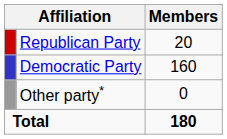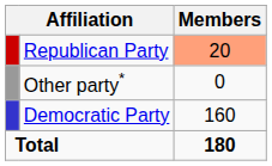Republican Party | Members: no background -> lightsalmon background
rows swapped: Democratic Party <-> Other party*
